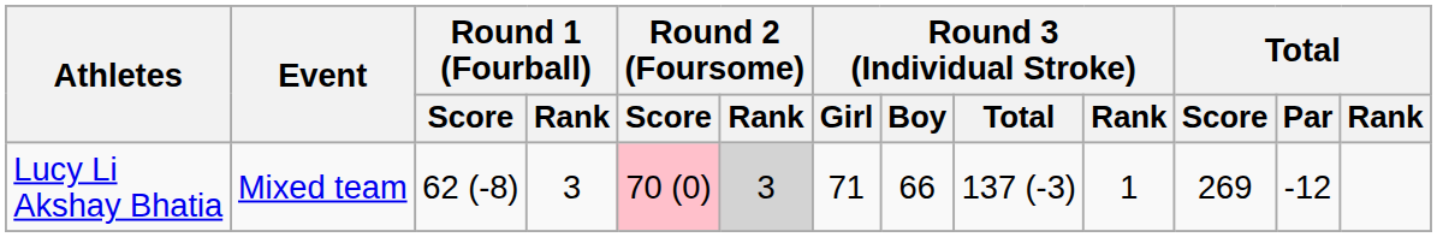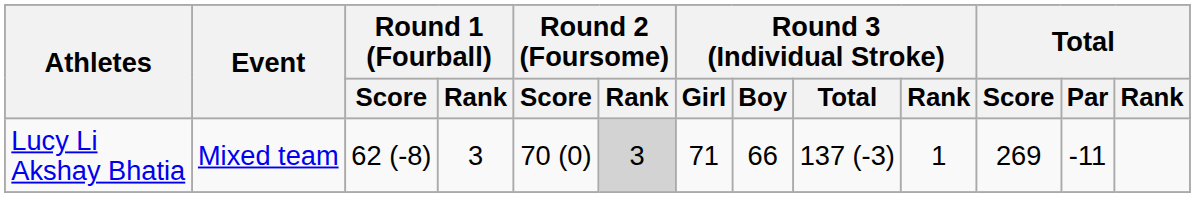Lucy Li Akshay Bhatia | Round 2 (Foursome) / Score: pink background -> no background
Lucy Li Akshay Bhatia | Total / Par: -12 -> -11
